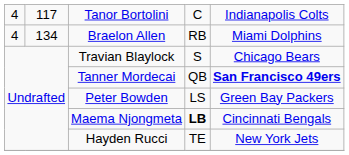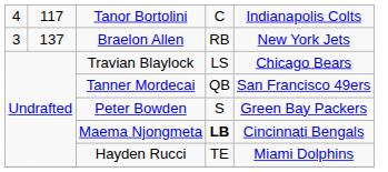Braelon Allen | column 1: 4 -> 3
Braelon Allen | column 2: 134 -> 137
Braelon Allen | column 5: Miami Dolphins -> New York Jets
Travian Blaylock | column 4: S -> LS
Tanner Mordecai | column 5: bold -> normal
Peter Bowden | column 4: LS -> S
Hayden Rucci | column 5: New York Jets -> Miami Dolphins
